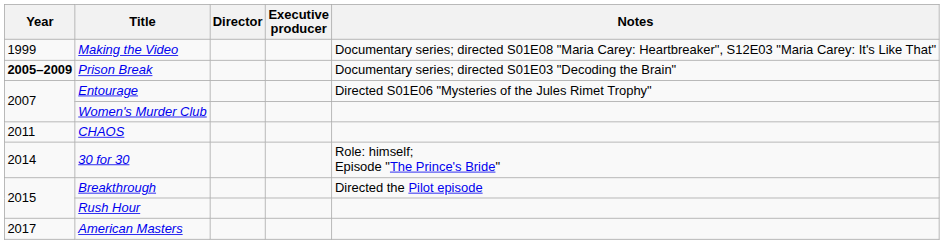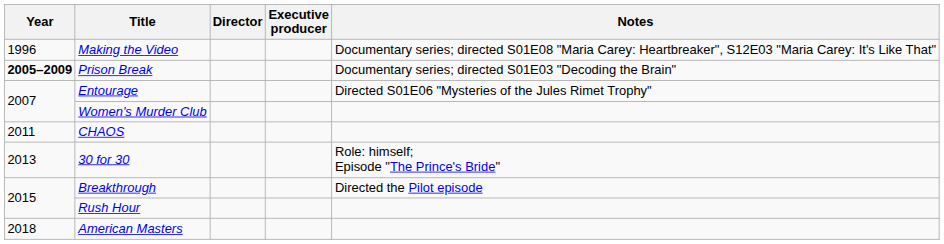Making the Video | Year: 1999 -> 1996
30 for 30 | Year: 2014 -> 2013
American Masters | Year: 2017 -> 2018
